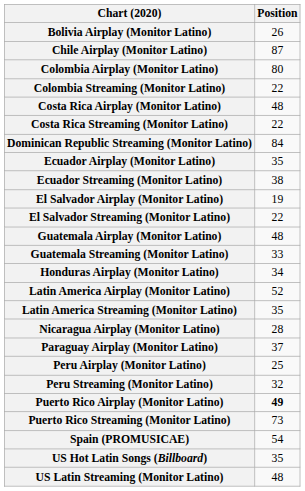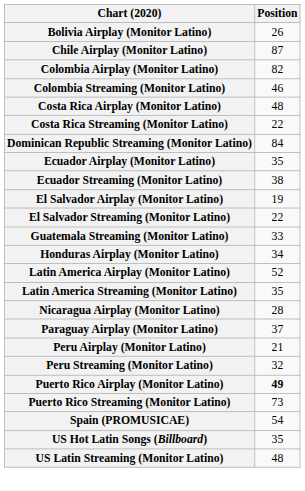Colombia Airplay (Monitor Latino) | Position: 80 -> 82
Colombia Streaming (Monitor Latino) | Position: 22 -> 46
- row: Guatemala Airplay (Monitor Latino) | 48
Peru Airplay (Monitor Latino) | Position: 25 -> 21
